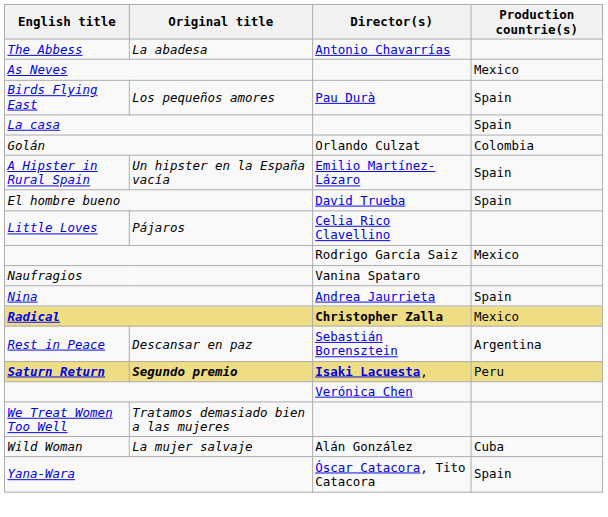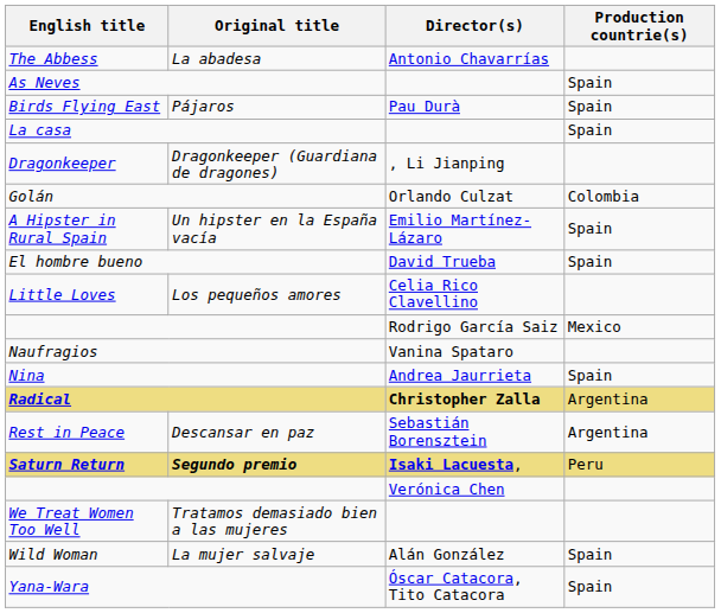As Neves | Production countrie(s): Mexico -> Spain
Birds Flying East | Original title: Los pequeños amores -> Pájaros
+ row: Dragonkeeper | Dragonkeeper (Guardiana de dragones) | , Li Jianping
Little Loves | Original title: Pájaros -> Los pequeños amores
Radical | Production countrie(s): Mexico -> Argentina
Wild Woman | Production countrie(s): Cuba -> Spain
